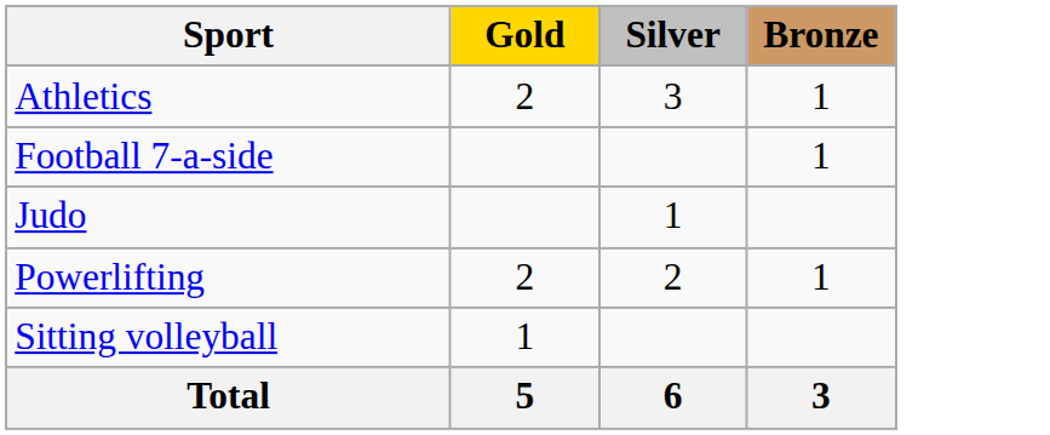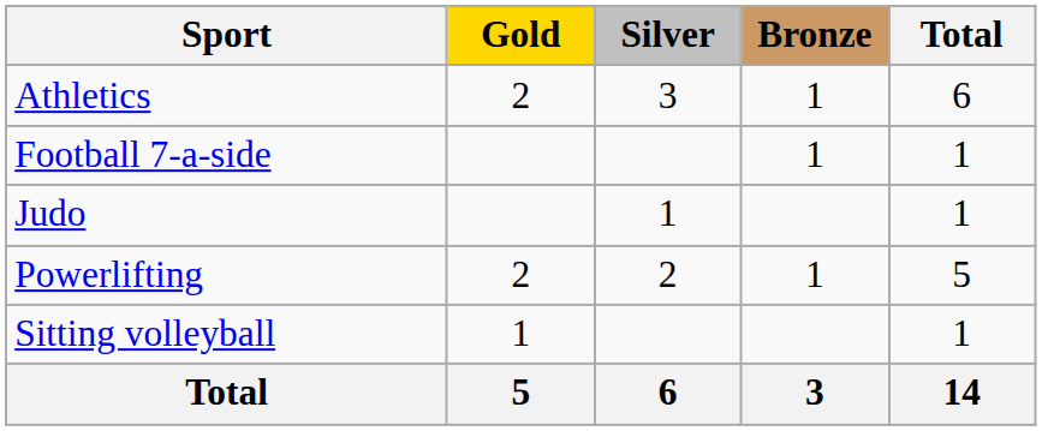+ column: Total | 6 | 1 | 1 | 5 | 1 | 14
